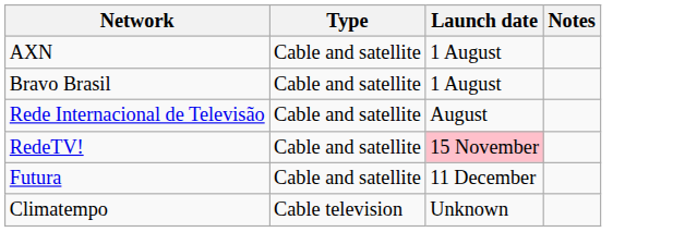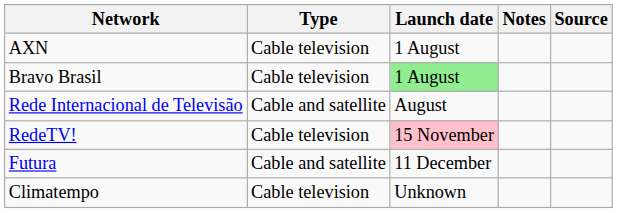+ column: Source
AXN | Type: Cable and satellite -> Cable television
Bravo Brasil | Type: Cable and satellite -> Cable television
Bravo Brasil | Launch date: no background -> lightgreen background
RedeTV! | Type: Cable and satellite -> Cable television
